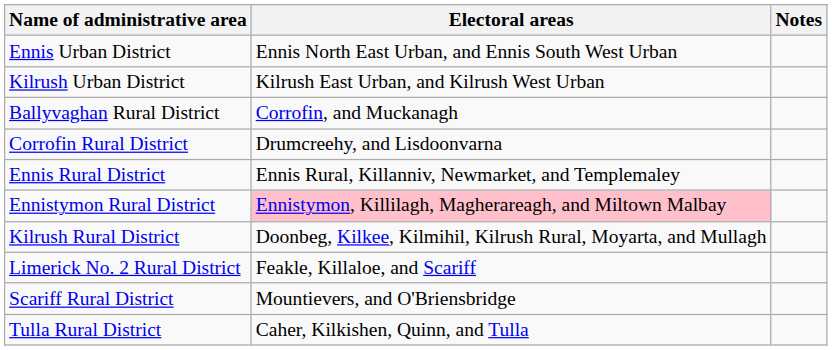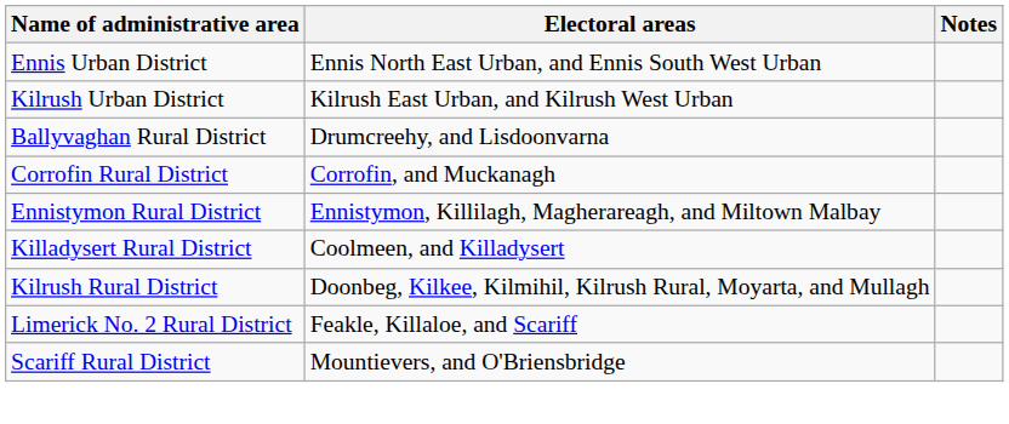Ballyvaghan Rural District | Electoral areas: Corrofin, and Muckanagh -> Drumcreehy, and Lisdoonvarna
Corrofin Rural District | Electoral areas: Drumcreehy, and Lisdoonvarna -> Corrofin, and Muckanagh
- row: Ennis Rural District | Ennis Rural, Killanniv, Newmarket, and Templemaley
Ennistymon Rural District | Electoral areas: pink background -> no background
+ row: Killadysert Rural District | Coolmeen, and Killadysert
- row: Tulla Rural District | Caher, Kilkishen, Quinn, and Tulla
